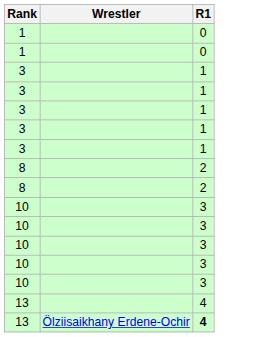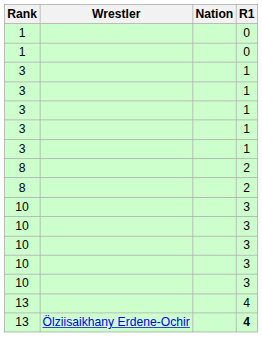+ column: Nation
